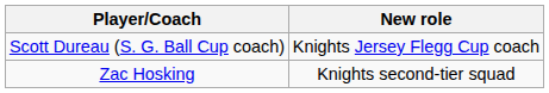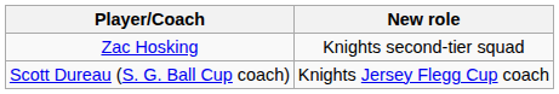rows swapped: Scott Dureau (S. G. Ball Cup coach) <-> Zac Hosking
